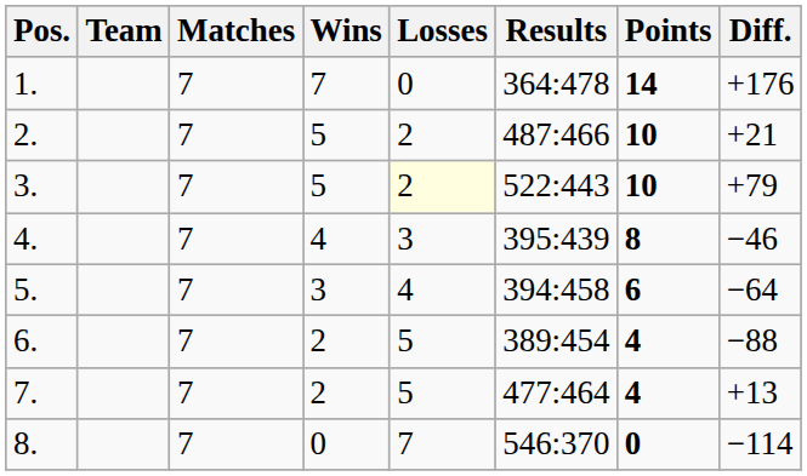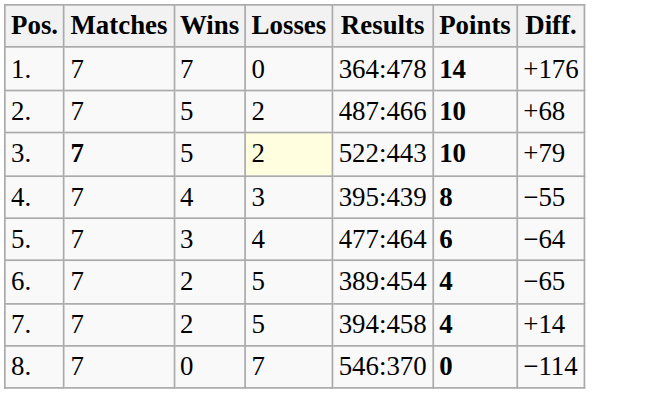- column: Team
2. | Diff.: +21 -> +68
3. | Matches: normal -> bold
4. | Diff.: −46 -> −55
5. | Results: 394:458 -> 477:464
6. | Diff.: −88 -> −65
7. | Results: 477:464 -> 394:458
7. | Diff.: +13 -> +14
